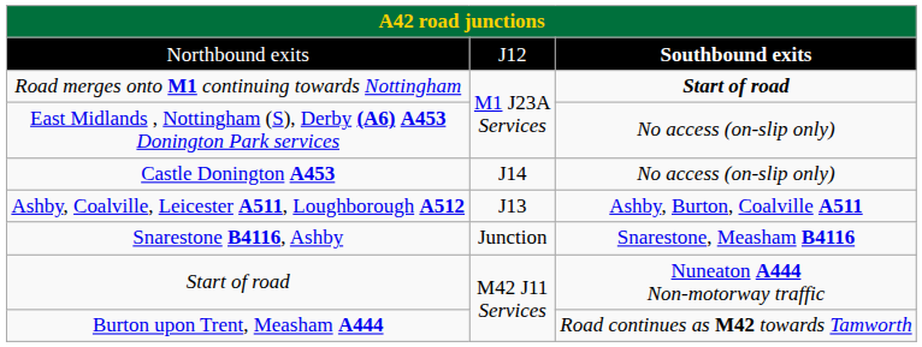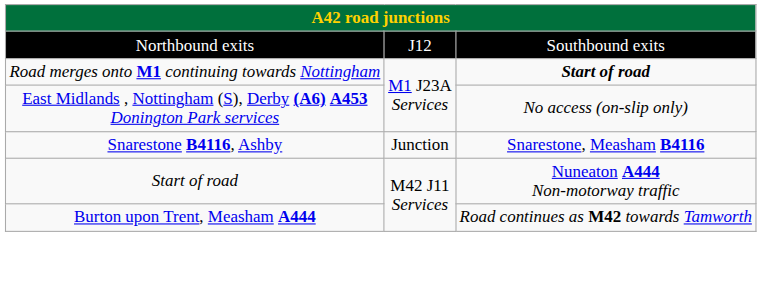Northbound exits | column 3: bold -> normal
- row: Castle Donington A453 | J14 | No access (on-slip only)
- row: Ashby, Coalville, Leicester A511, Loughborough A512 | J13 | Ashby, Burton, Coalville A511
